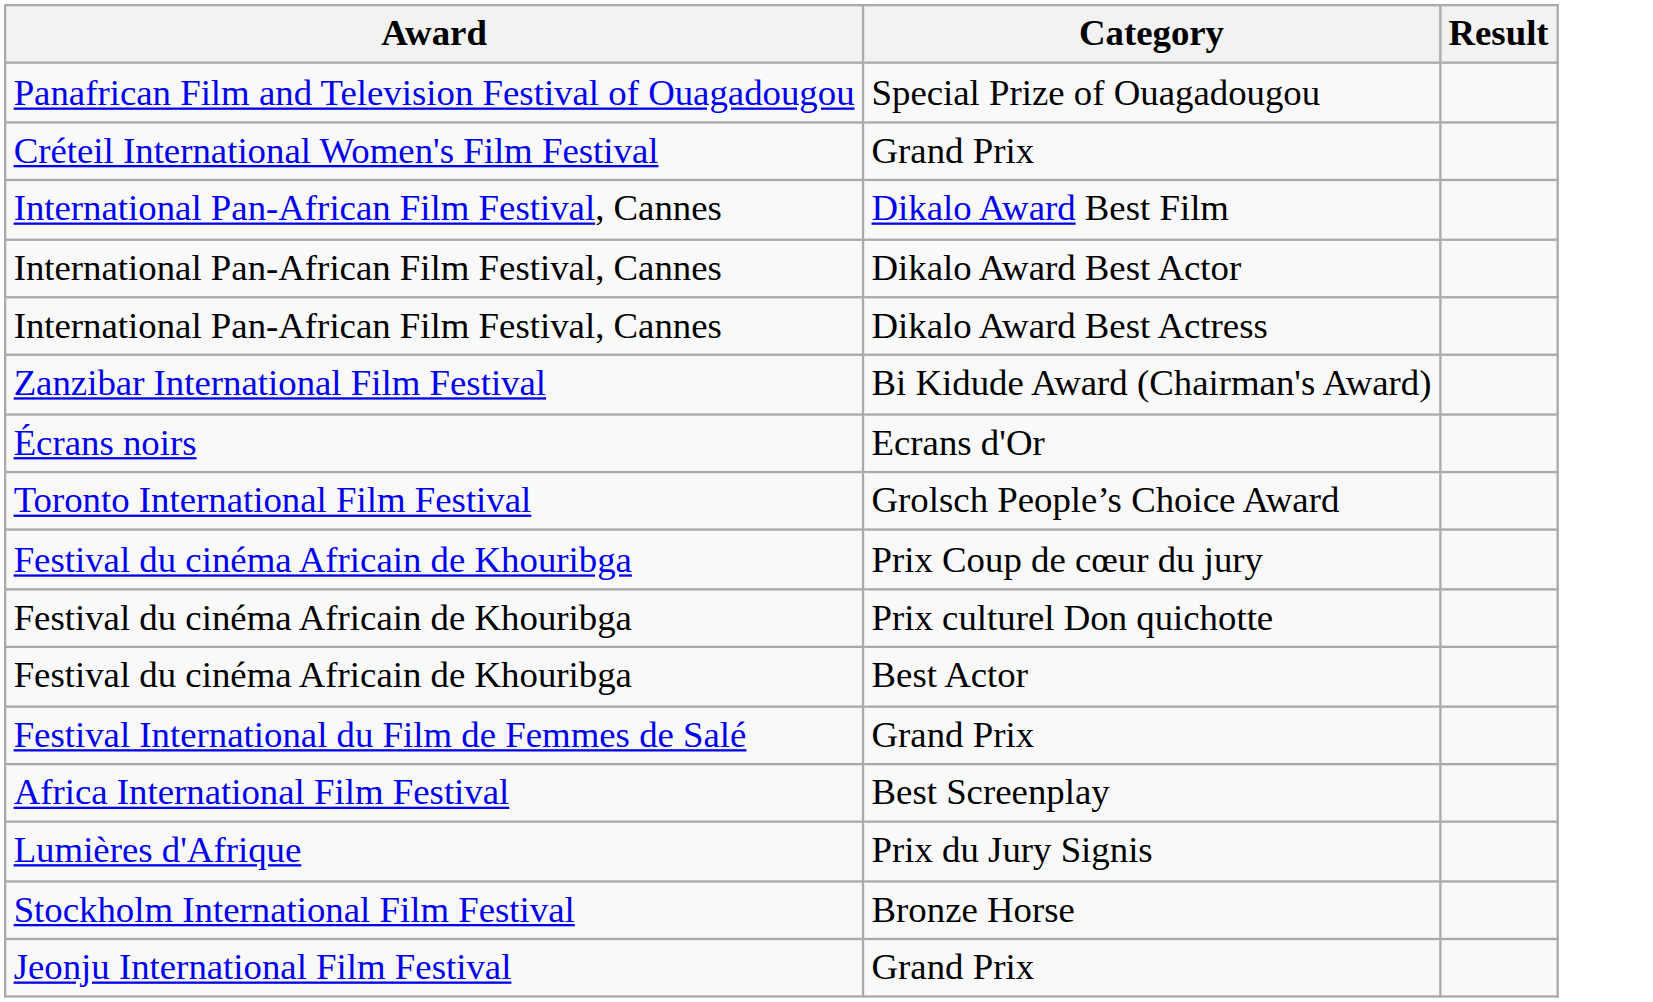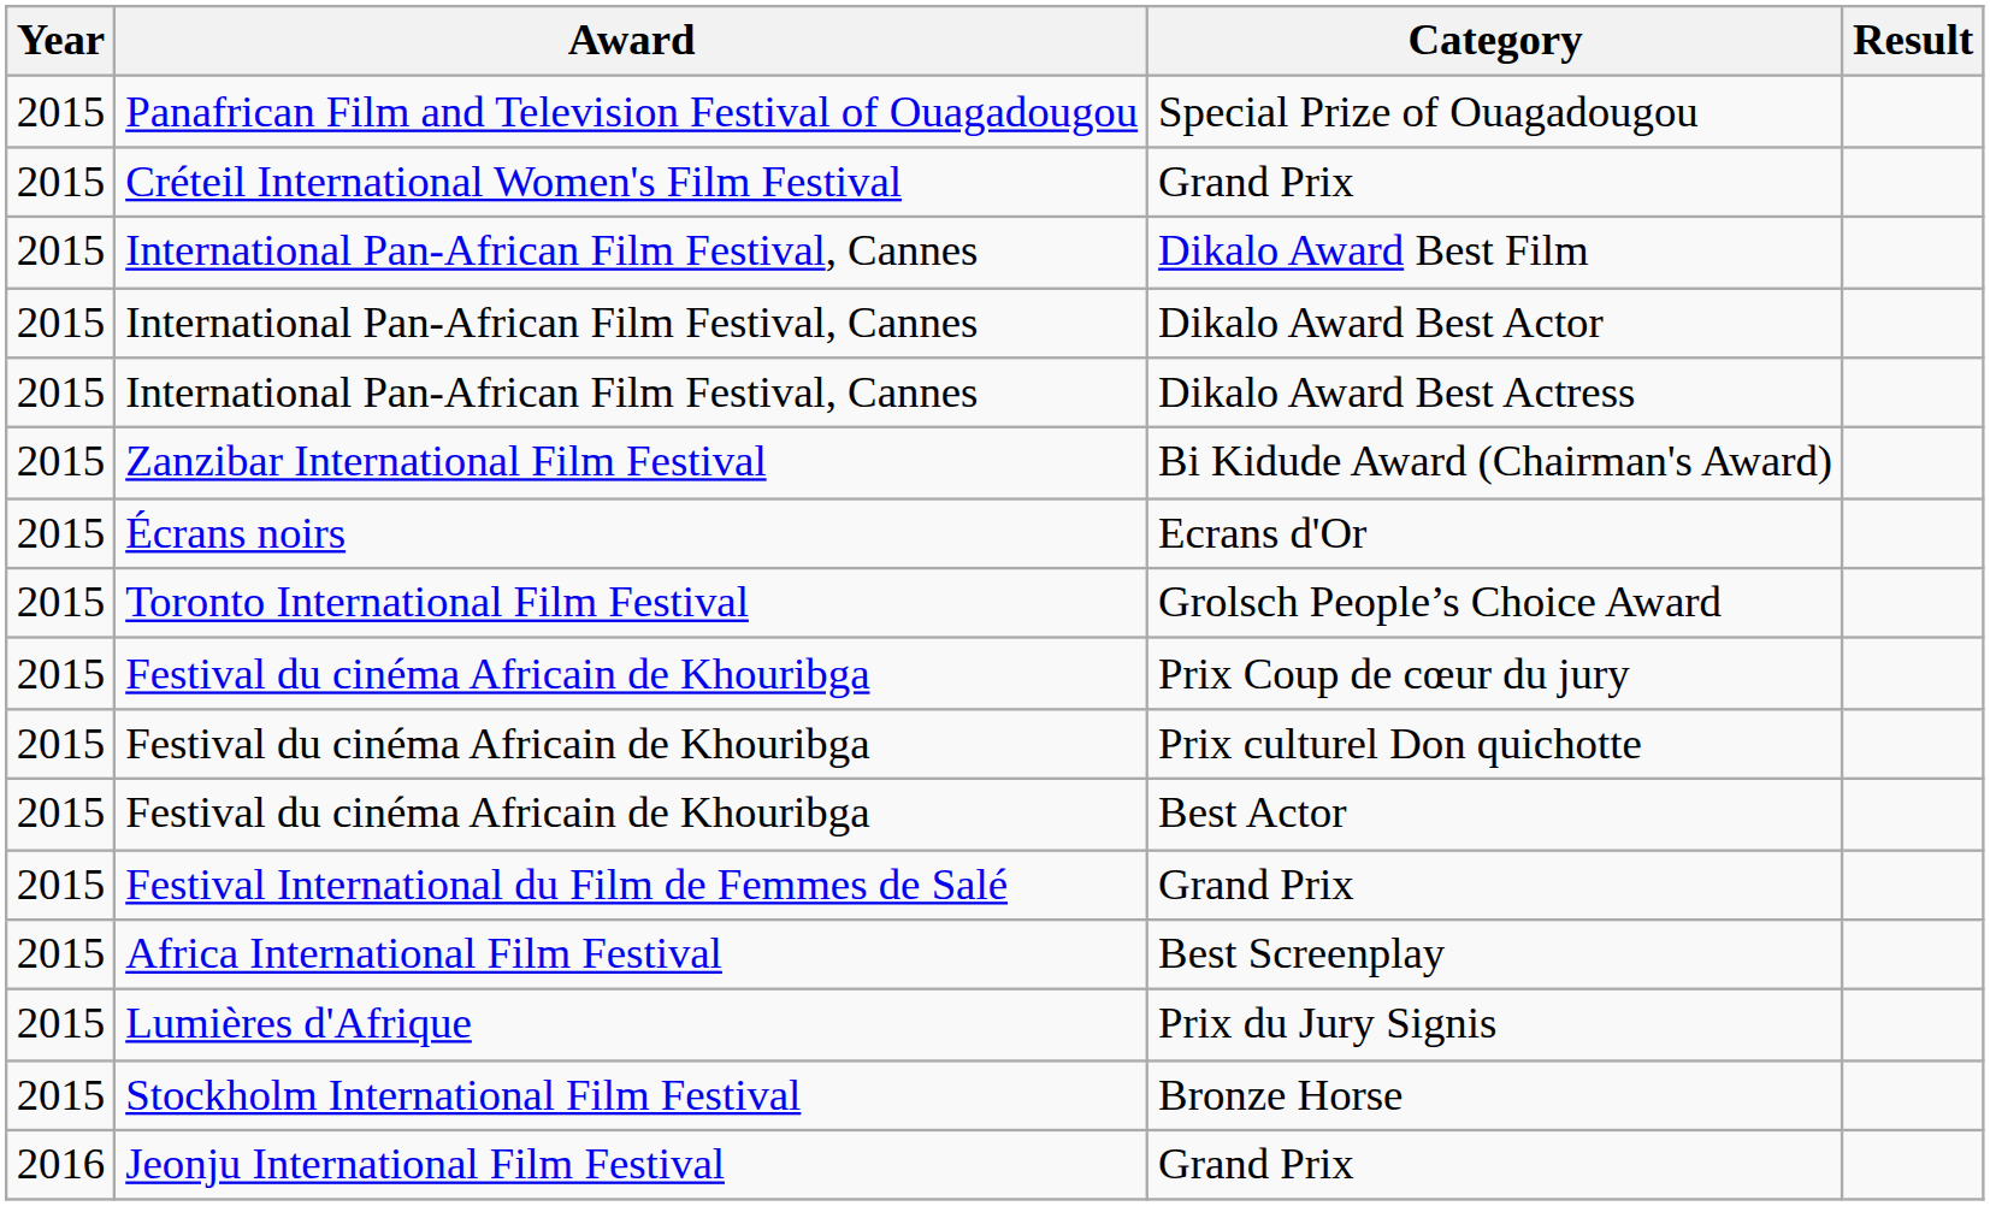+ column: Year | 2015 | 2015 | 2015 | 2015 | 2015 | 2015 | 2015 | 2015 | 2015 | 2015 | 2015 | 2015 | 2015 | 2015 | 2015 | 2016
